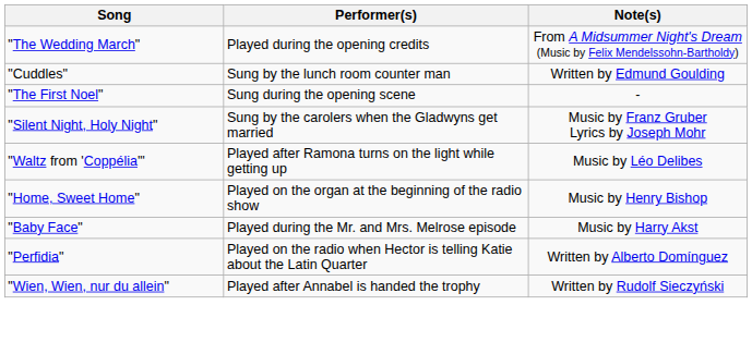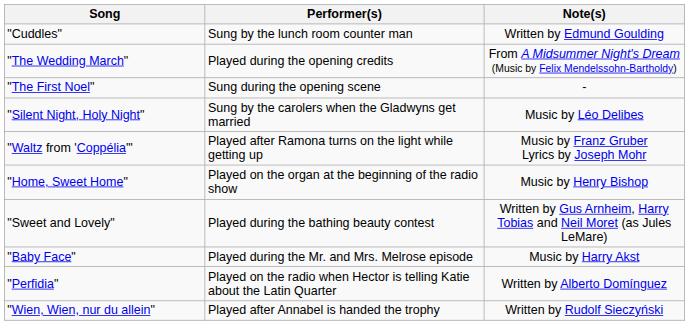rows swapped: "Cuddles" <-> "The Wedding March"
"Silent Night, Holy Night" | Note(s): Music by Franz Gruber Lyrics by Joseph Mohr -> Music by Léo Delibes
"Waltz from 'Coppélia'" | Note(s): Music by Léo Delibes -> Music by Franz Gruber Lyrics by Joseph Mohr
+ row: "Sweet and Lovely" | Played during the bathing beauty contest | Written by Gus Arnheim, Harry Tobias and Neil Moret (as Jules LeMare)
